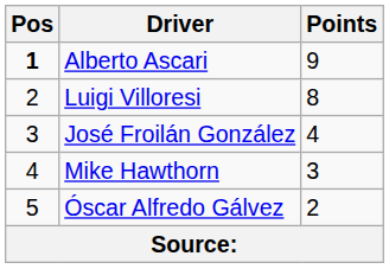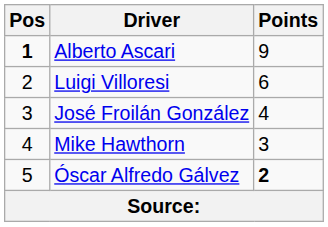Luigi Villoresi | Points: 8 -> 6
Óscar Alfredo Gálvez | Points: normal -> bold
